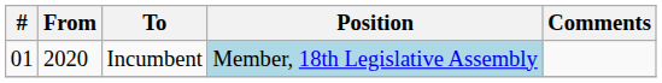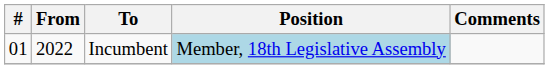Incumbent | From: 2020 -> 2022
